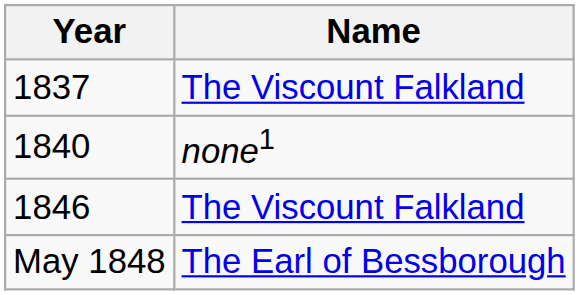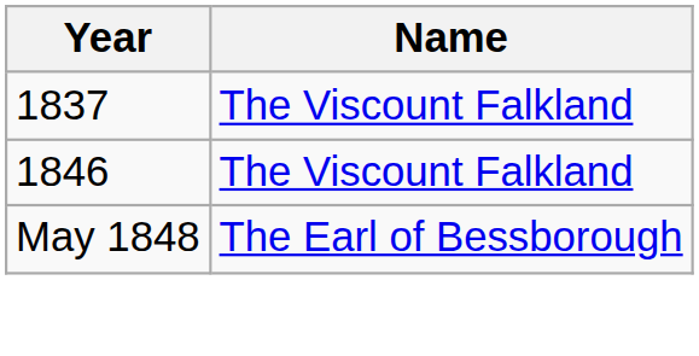- row: 1840 | none1
